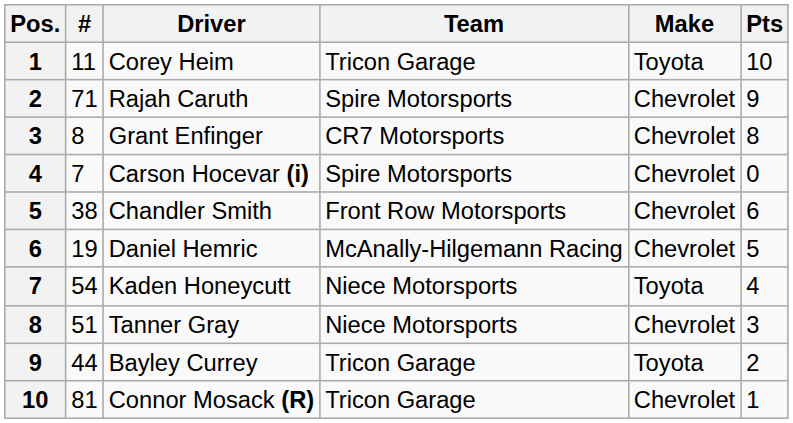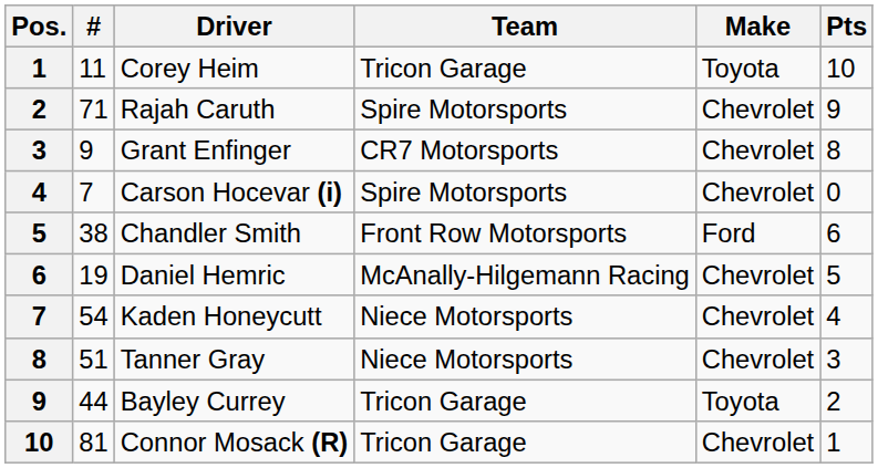Grant Enfinger | #: 8 -> 9
Chandler Smith | Make: Chevrolet -> Ford
Kaden Honeycutt | Make: Toyota -> Chevrolet
